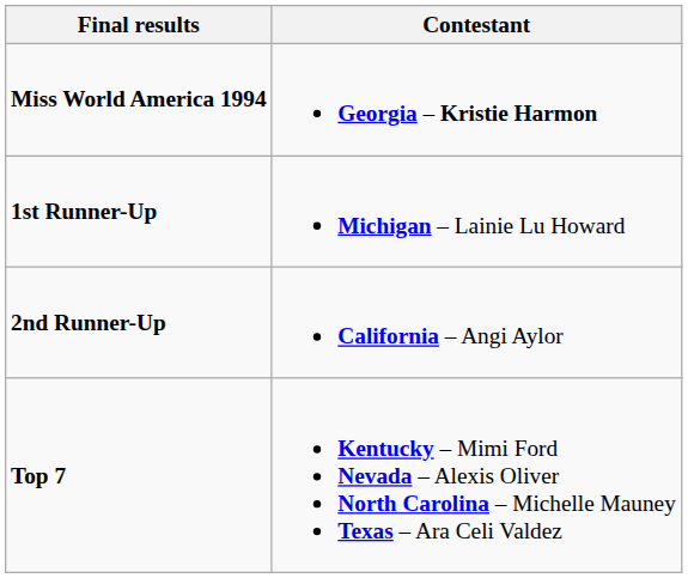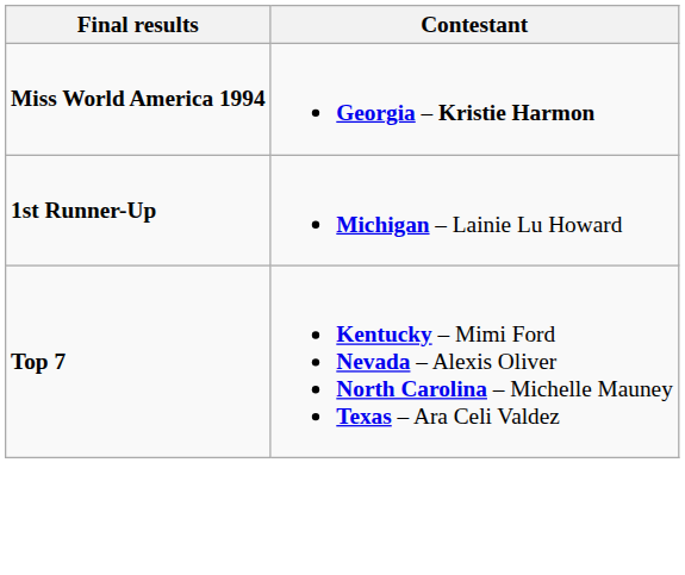- row: 2nd Runner-Up | California – Angi Aylor
